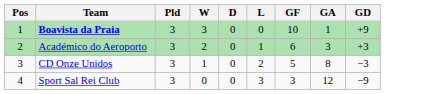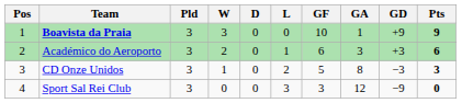+ column: Pts | 9 | 6 | 3 | 0
